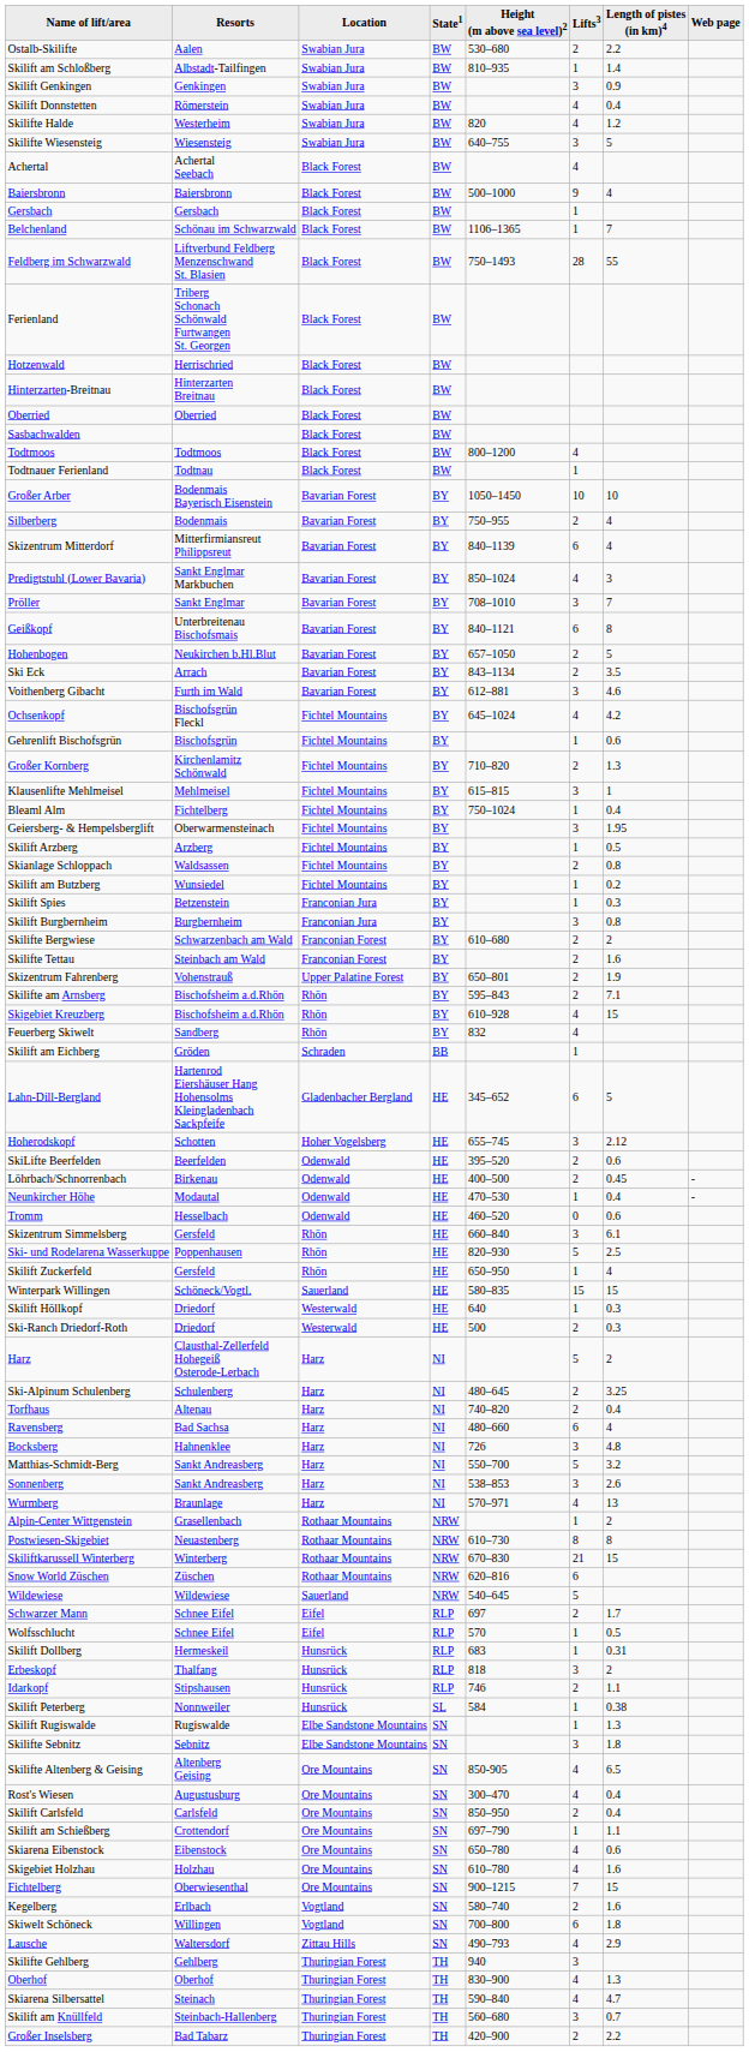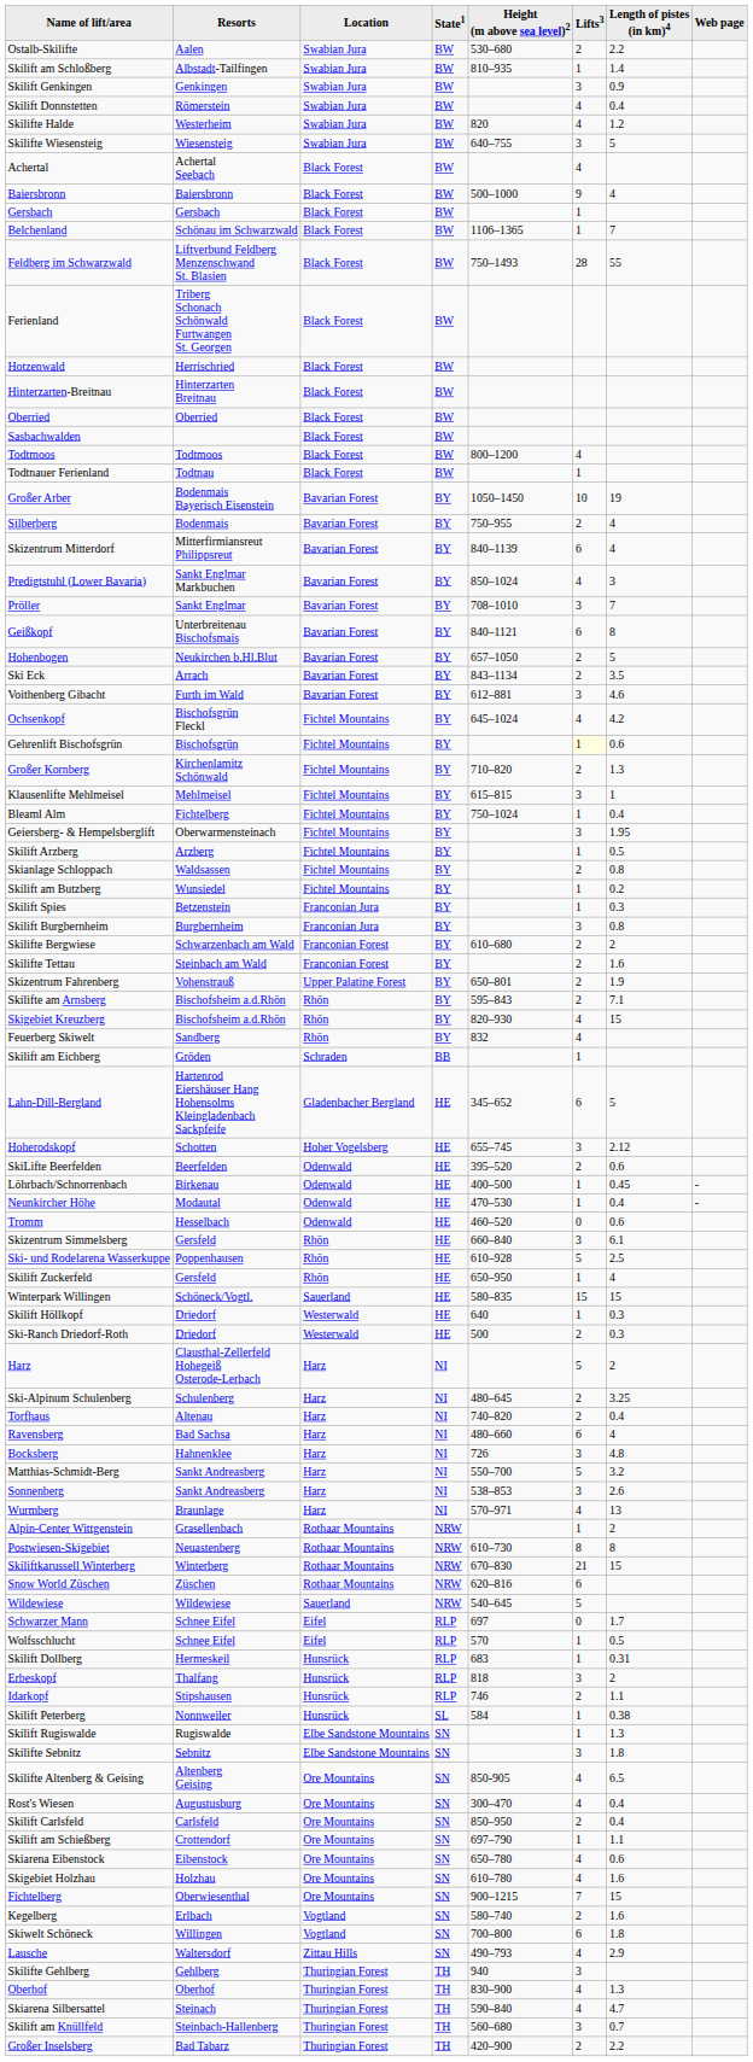Großer Arber | Length of pistes (in km)4: 10 -> 19
Gehrenlift Bischofsgrün | Lifts3: no background -> lightyellow background
Skigebiet Kreuzberg | Height (m above sea level)2: 610–928 -> 820–930
Löhrbach/Schnorrenbach | Lifts3: 2 -> 1
Ski- und Rodelarena Wasserkuppe | Height (m above sea level)2: 820–930 -> 610–928
Schwarzer Mann | Lifts3: 2 -> 0
